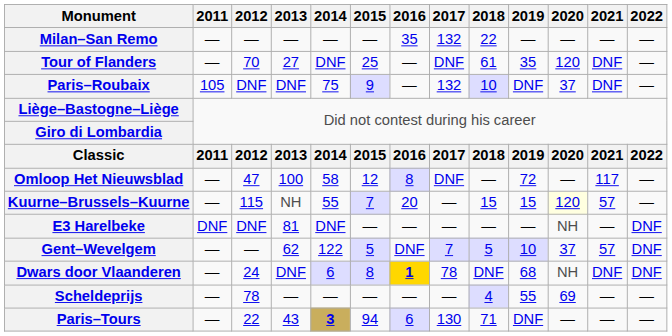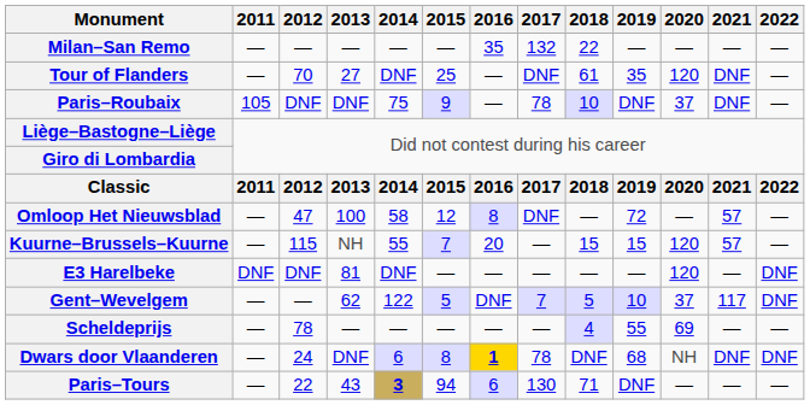Paris–Roubaix | 2017: 132 -> 78
Omloop Het Nieuwsblad | 2021: 117 -> 57
Kuurne–Brussels–Kuurne | 2020: lightyellow background -> no background
E3 Harelbeke | 2020: NH -> 120
Gent–Wevelgem | 2021: 57 -> 117
rows swapped: Dwars door Vlaanderen <-> Scheldeprijs
